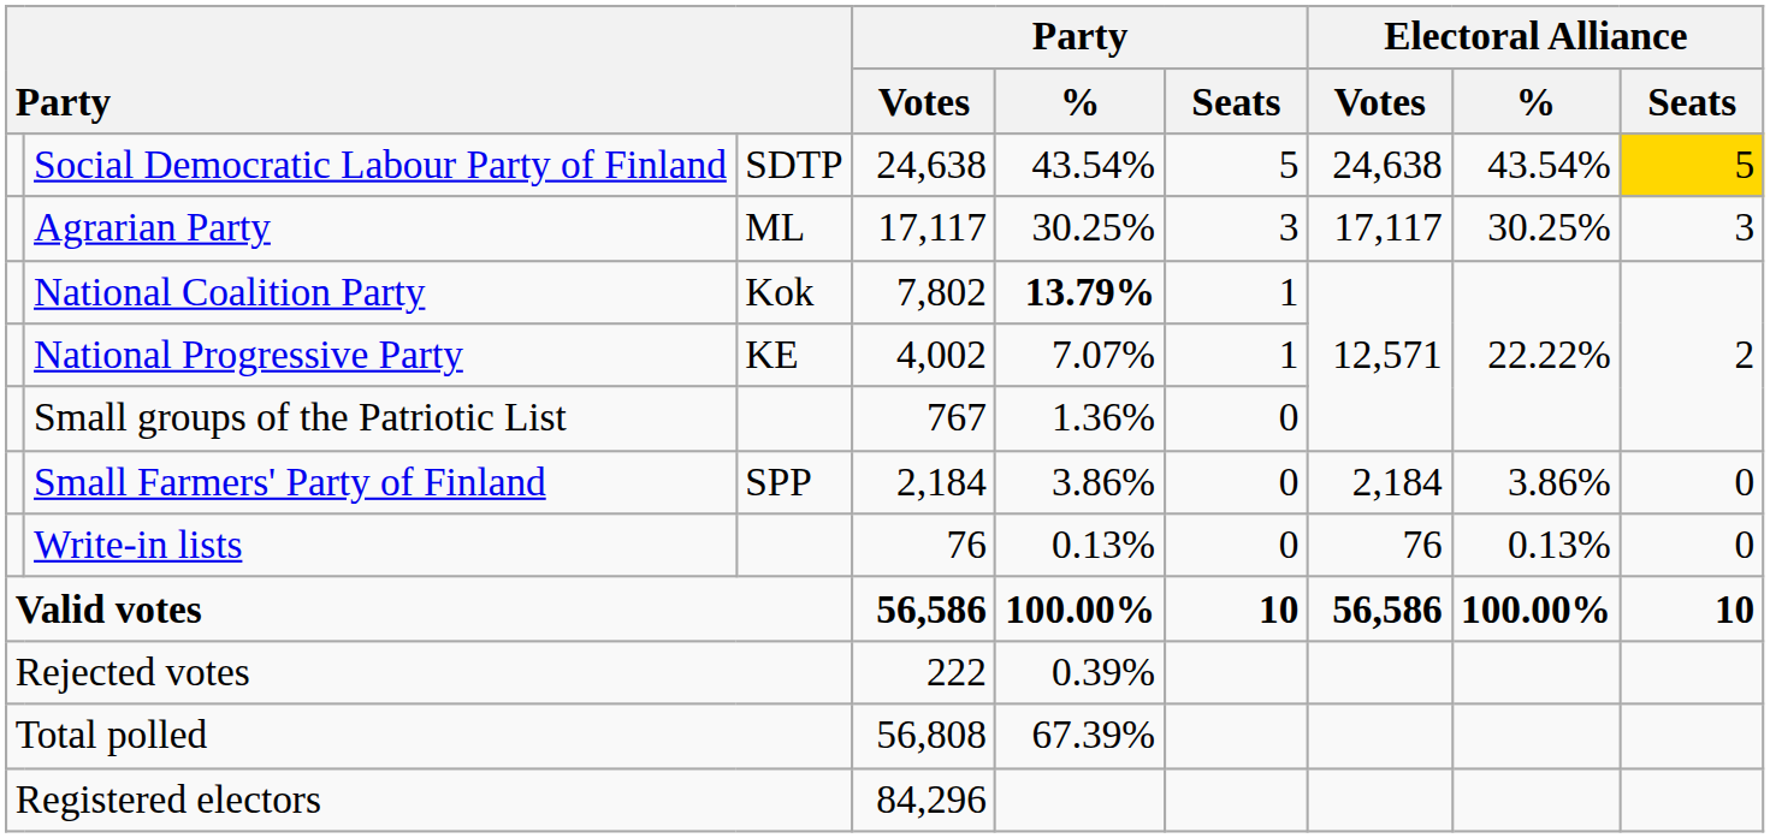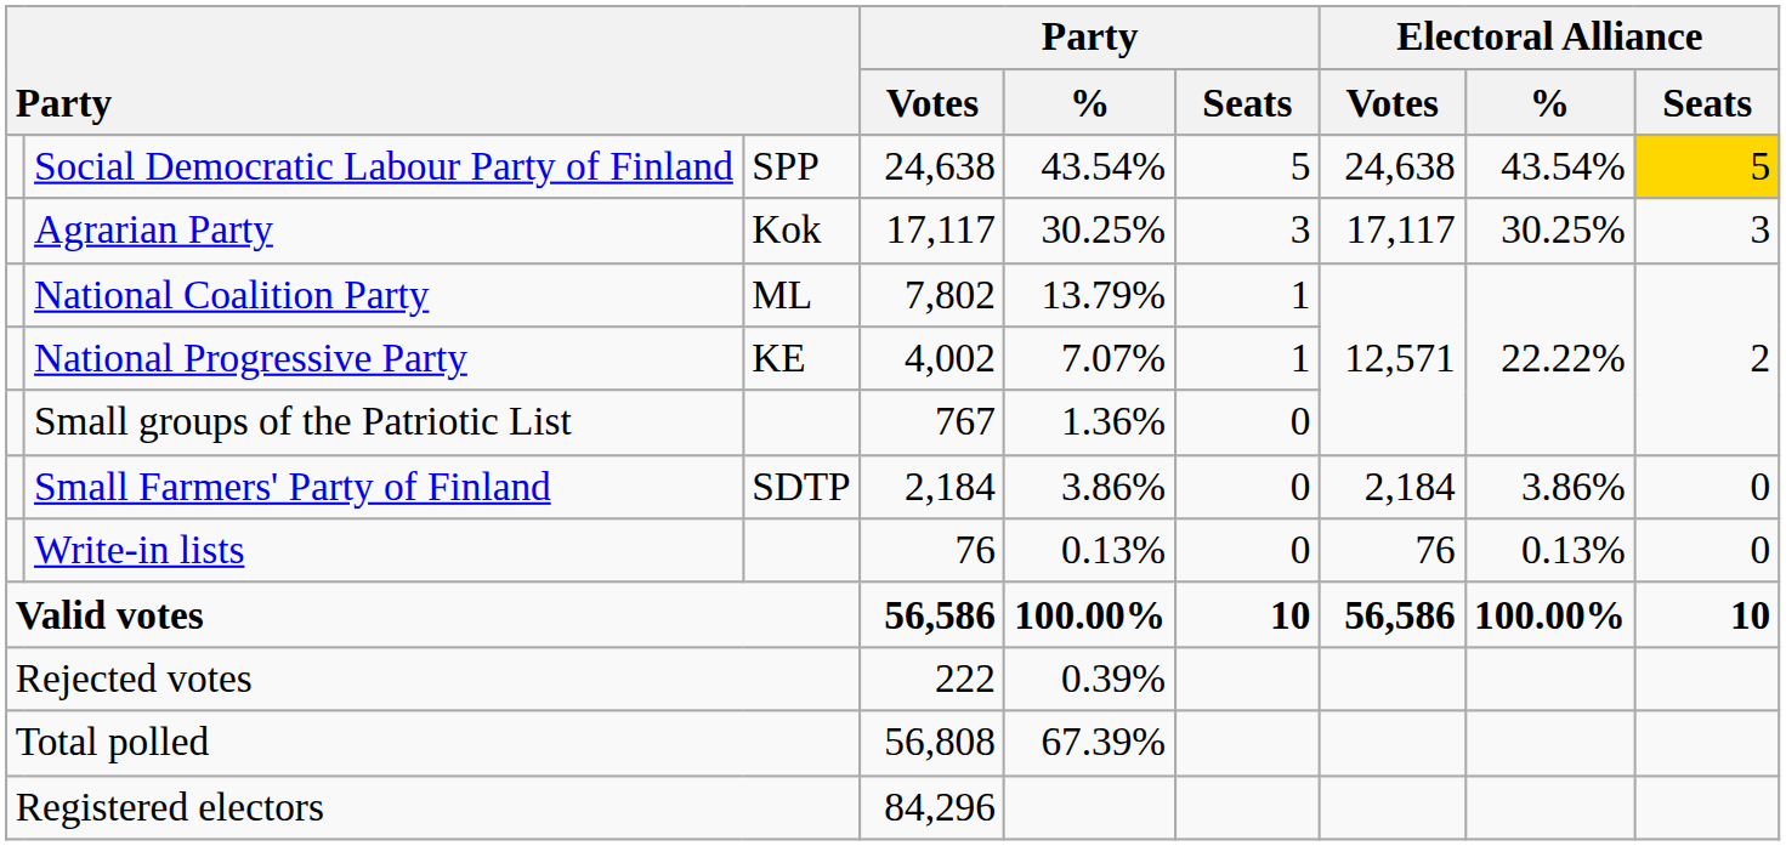Social Democratic Labour Party of Finland | column 3: SDTP -> SPP
Agrarian Party | column 3: ML -> Kok
National Coalition Party | column 3: Kok -> ML
National Coalition Party | Party / %: bold -> normal
Small Farmers' Party of Finland | column 3: SPP -> SDTP
